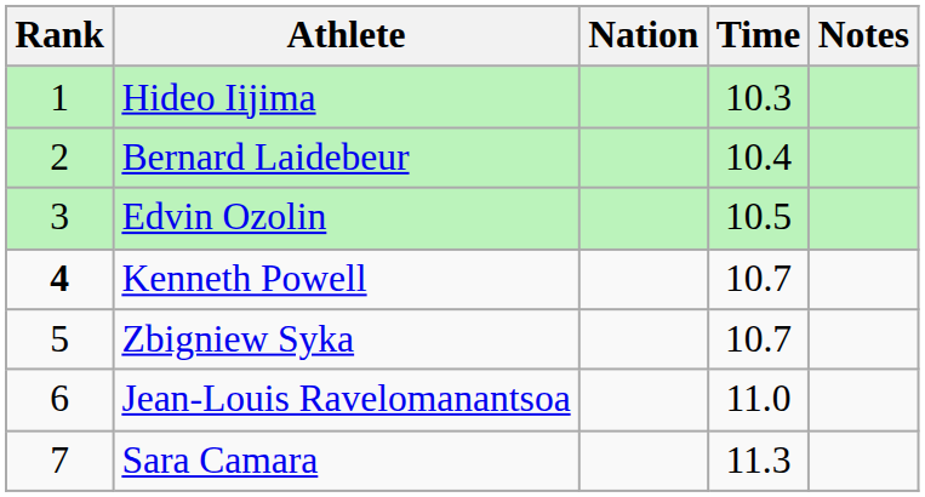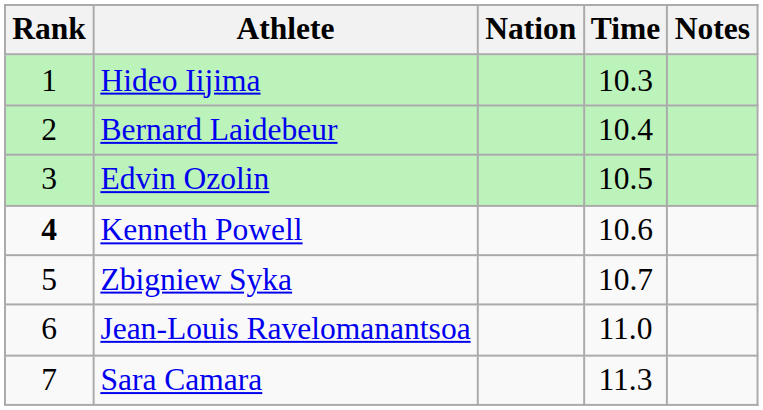Kenneth Powell | Time: 10.7 -> 10.6
